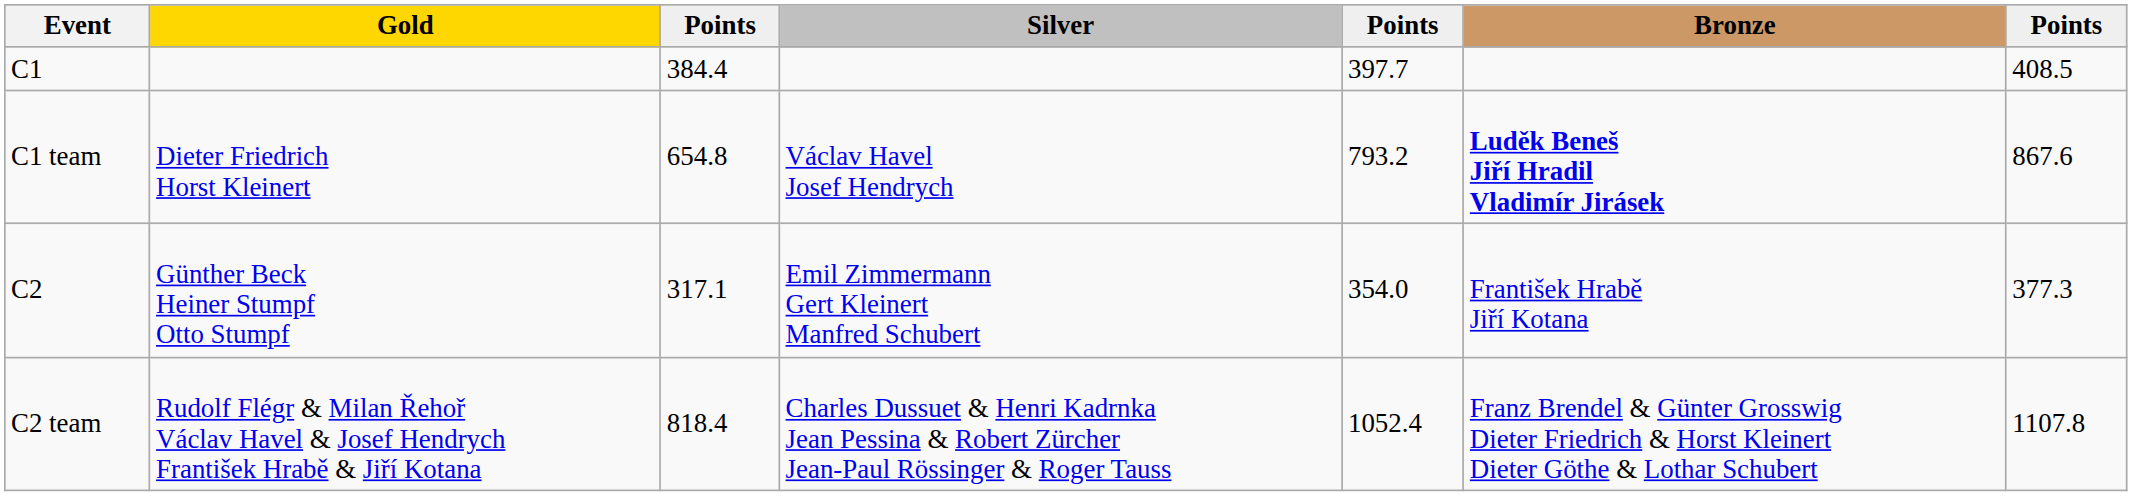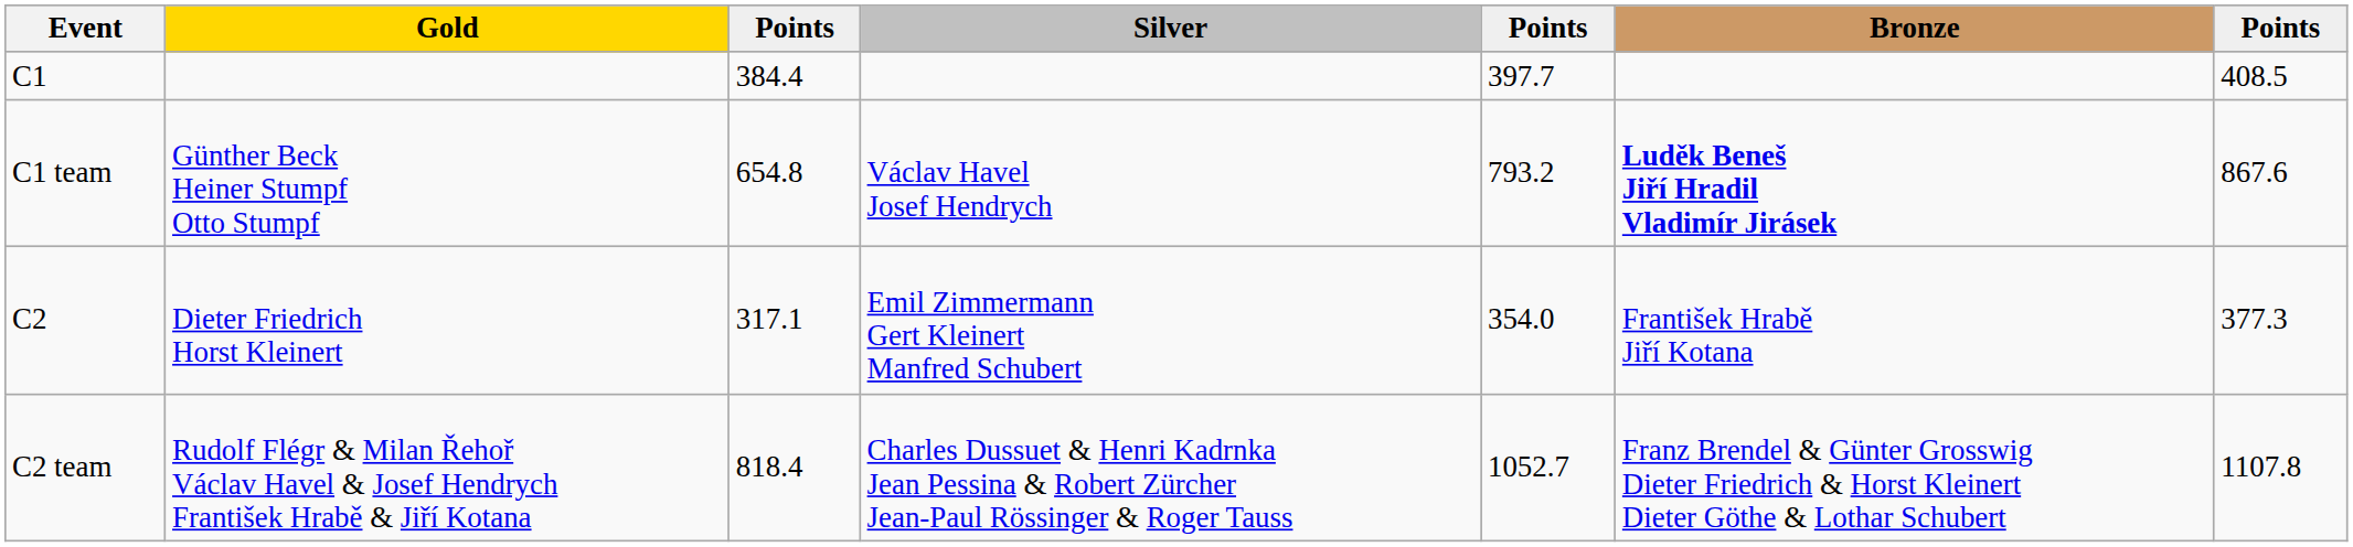C1 team | Gold: Dieter Friedrich Horst Kleinert -> Günther Beck Heiner Stumpf Otto Stumpf
C2 | Gold: Günther Beck Heiner Stumpf Otto Stumpf -> Dieter Friedrich Horst Kleinert
C2 team | column 5: 1052.4 -> 1052.7
